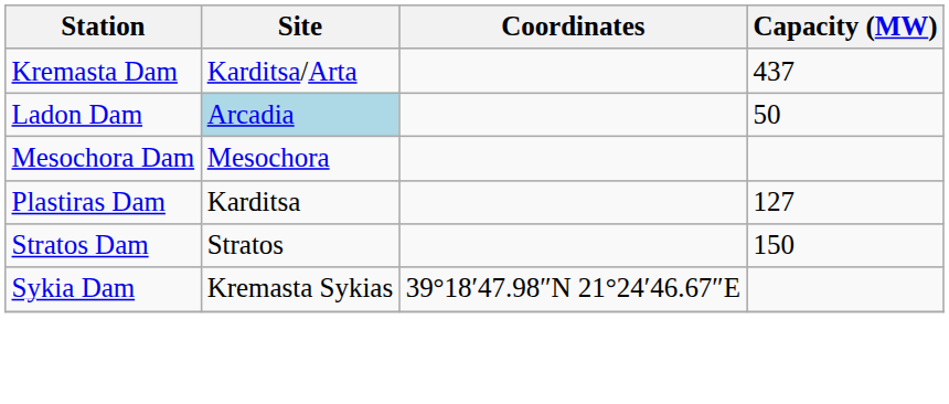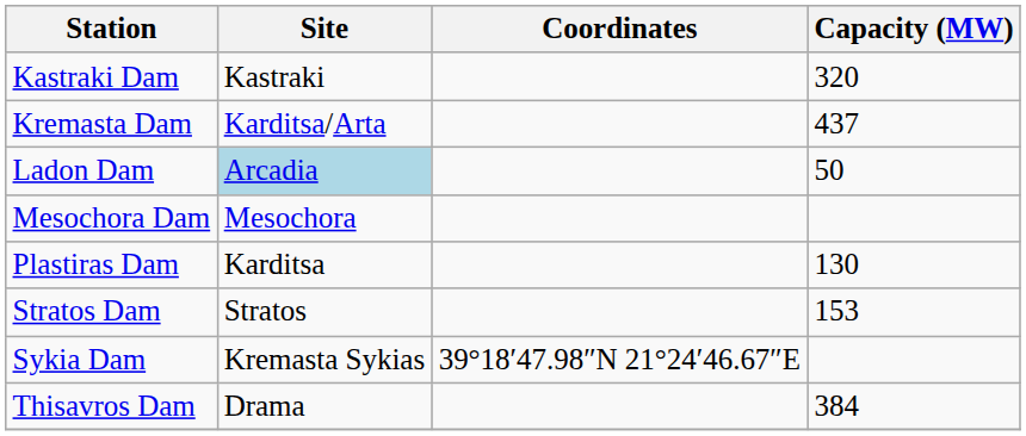+ row: Kastraki Dam | Kastraki | 320
Plastiras Dam | Capacity (MW): 127 -> 130
Stratos Dam | Capacity (MW): 150 -> 153
+ row: Thisavros Dam | Drama | 384
